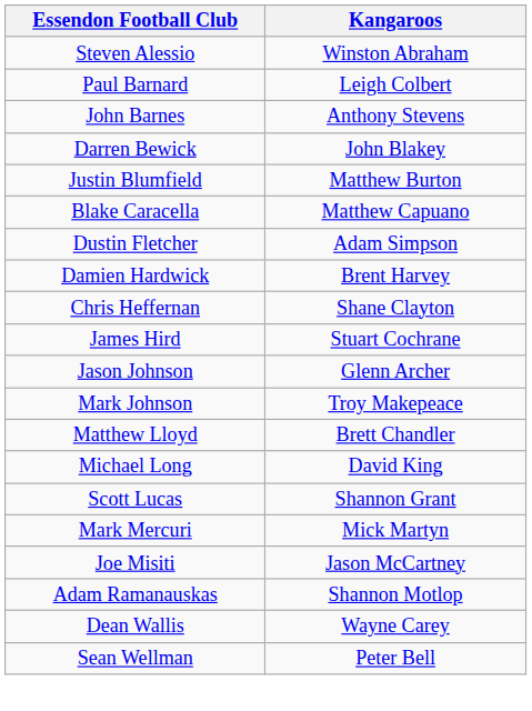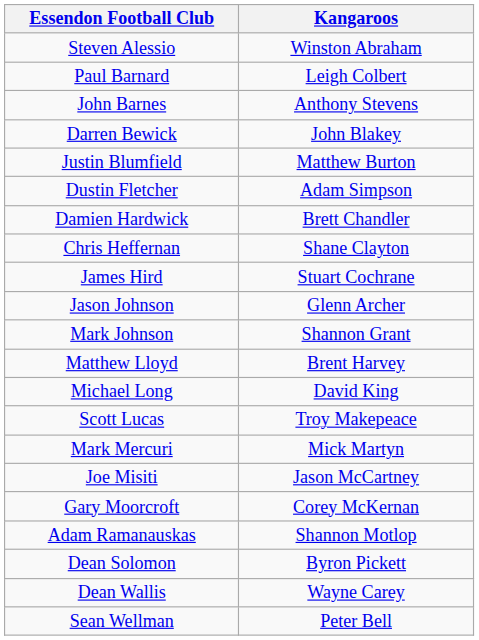- row: Blake Caracella | Matthew Capuano
Damien Hardwick | Kangaroos: Brent Harvey -> Brett Chandler
Mark Johnson | Kangaroos: Troy Makepeace -> Shannon Grant
Matthew Lloyd | Kangaroos: Brett Chandler -> Brent Harvey
Scott Lucas | Kangaroos: Shannon Grant -> Troy Makepeace
+ row: Gary Moorcroft | Corey McKernan
+ row: Dean Solomon | Byron Pickett
